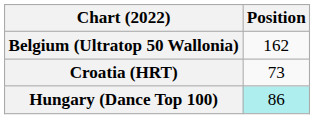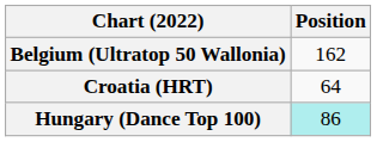Croatia (HRT) | Position: 73 -> 64
